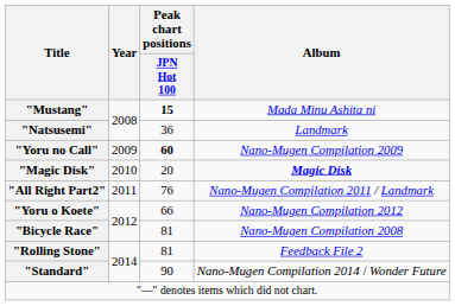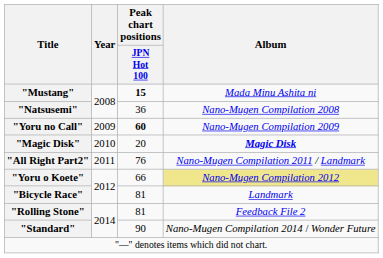"Natsusemi" | Album: Landmark -> Nano-Mugen Compilation 2008
"Yoru o Koete" | Album: no background -> khaki background
"Bicycle Race" | Album: Nano-Mugen Compilation 2008 -> Landmark
